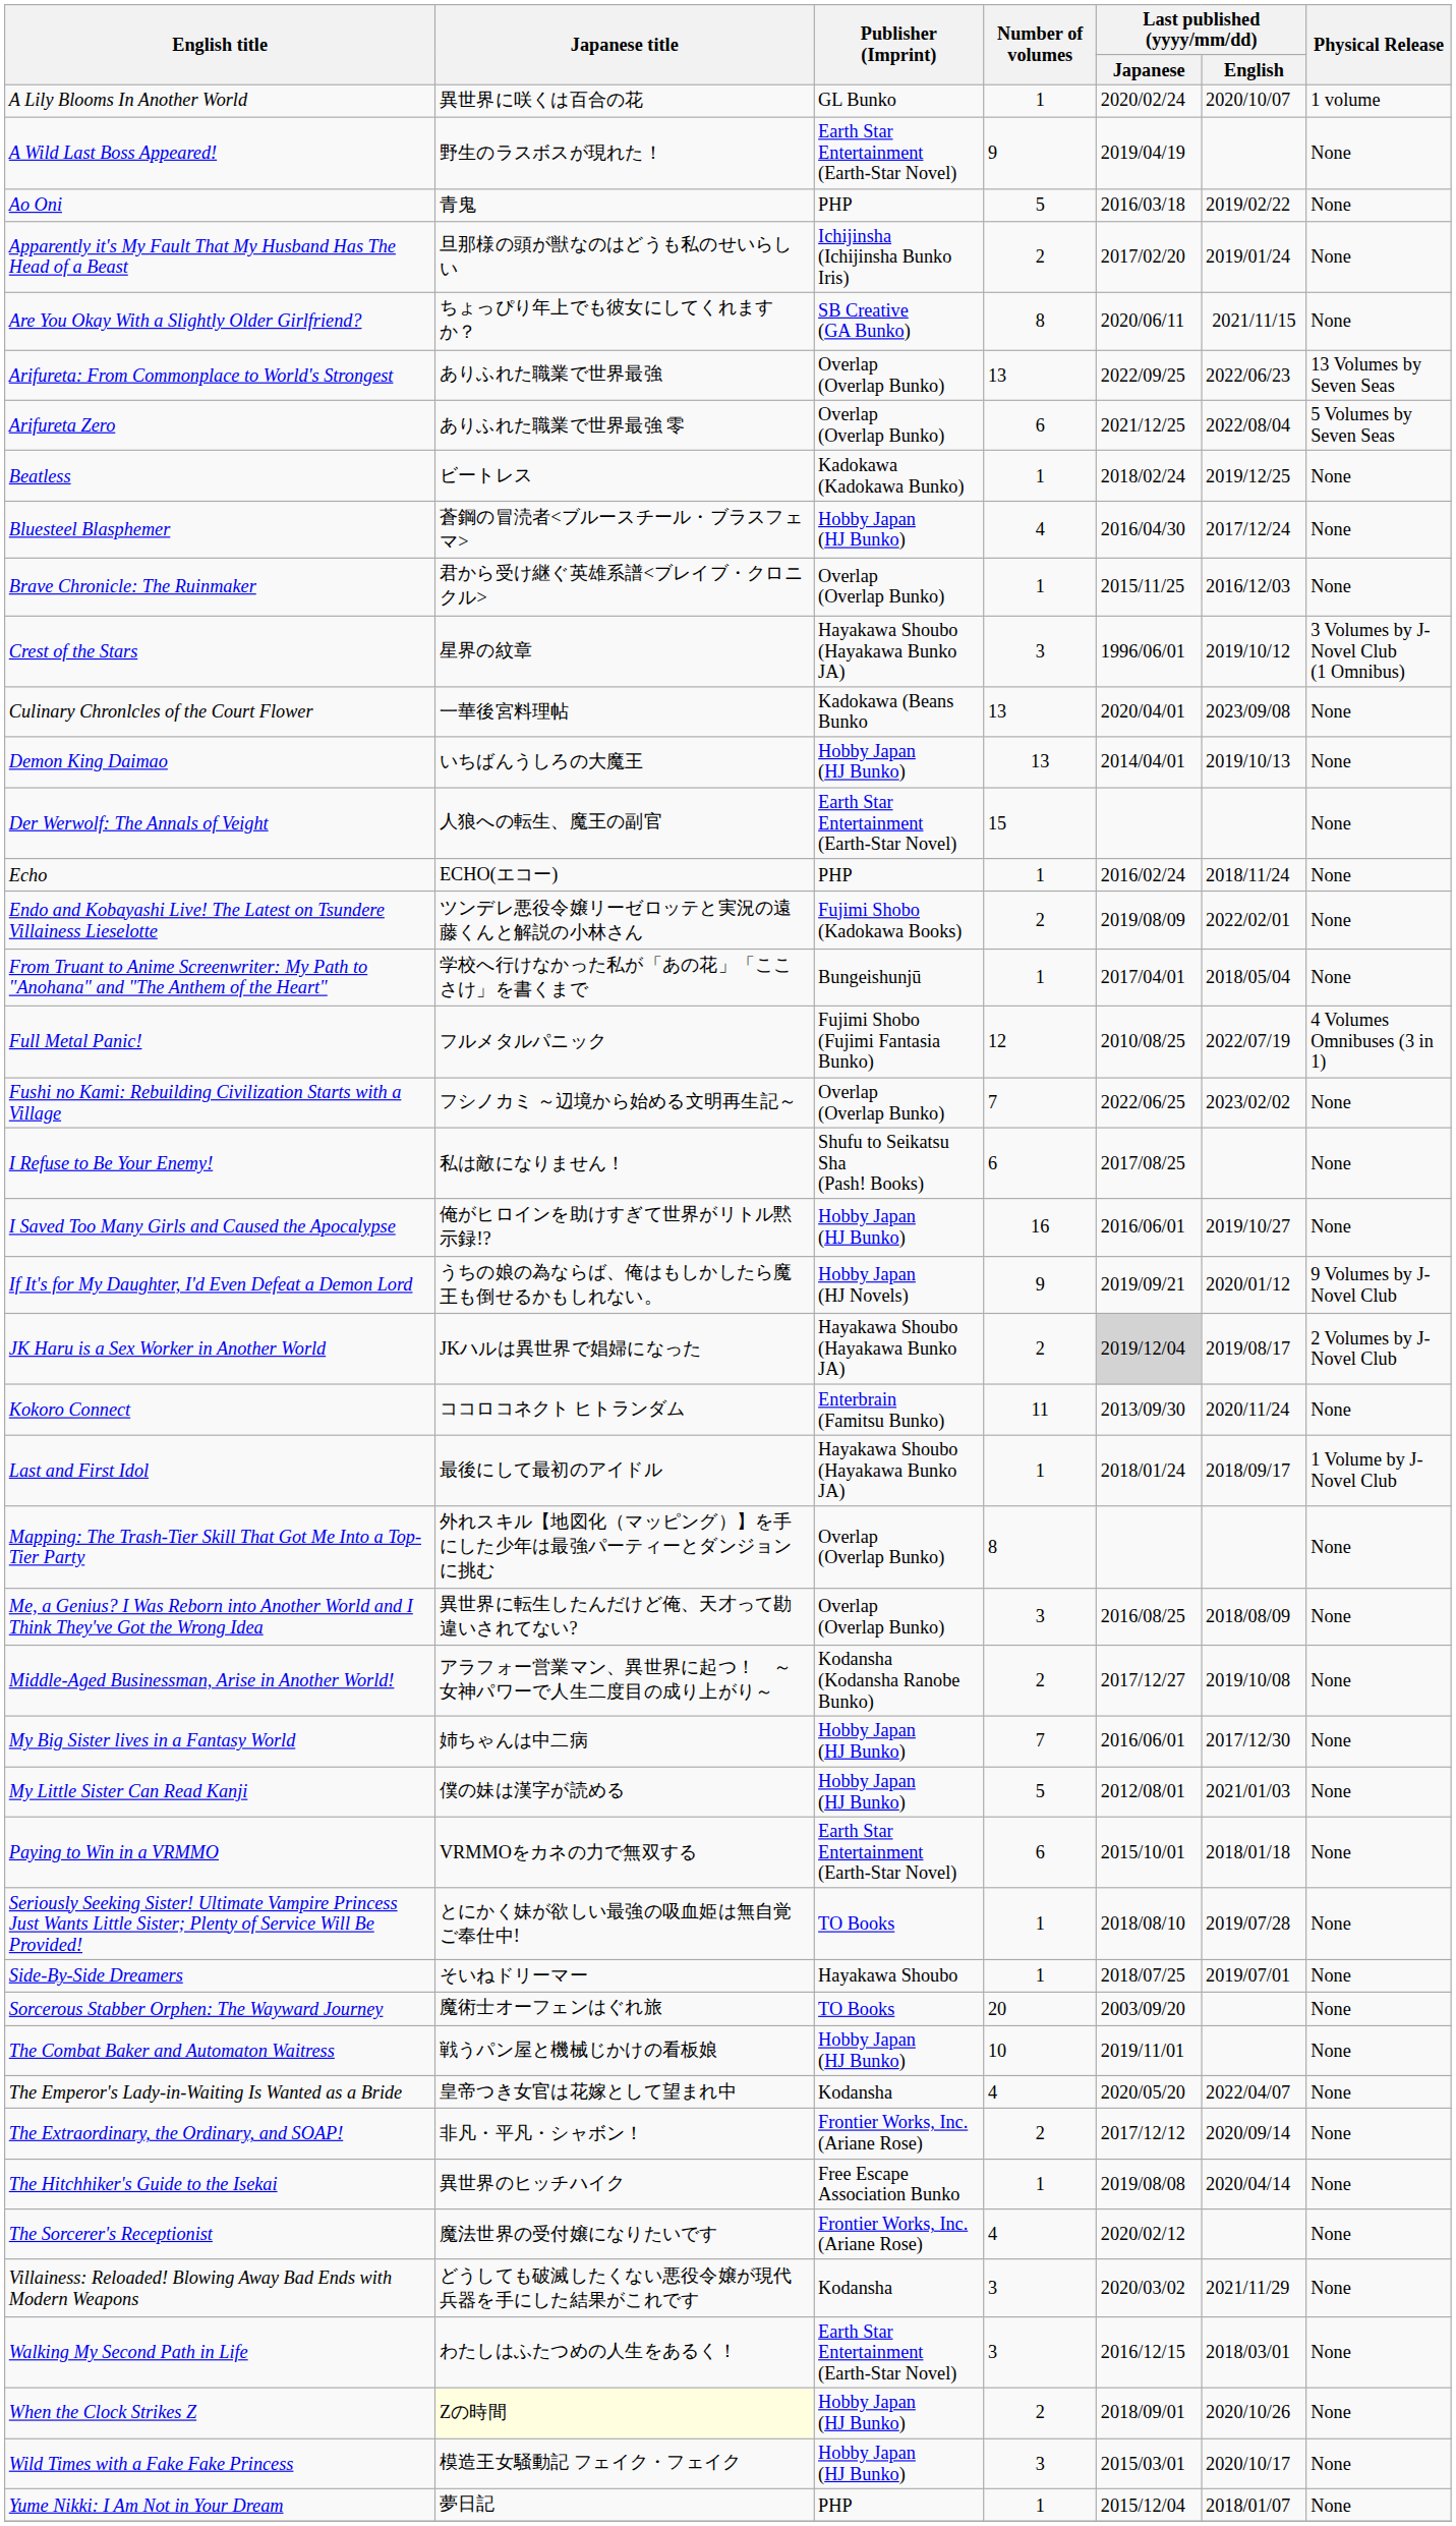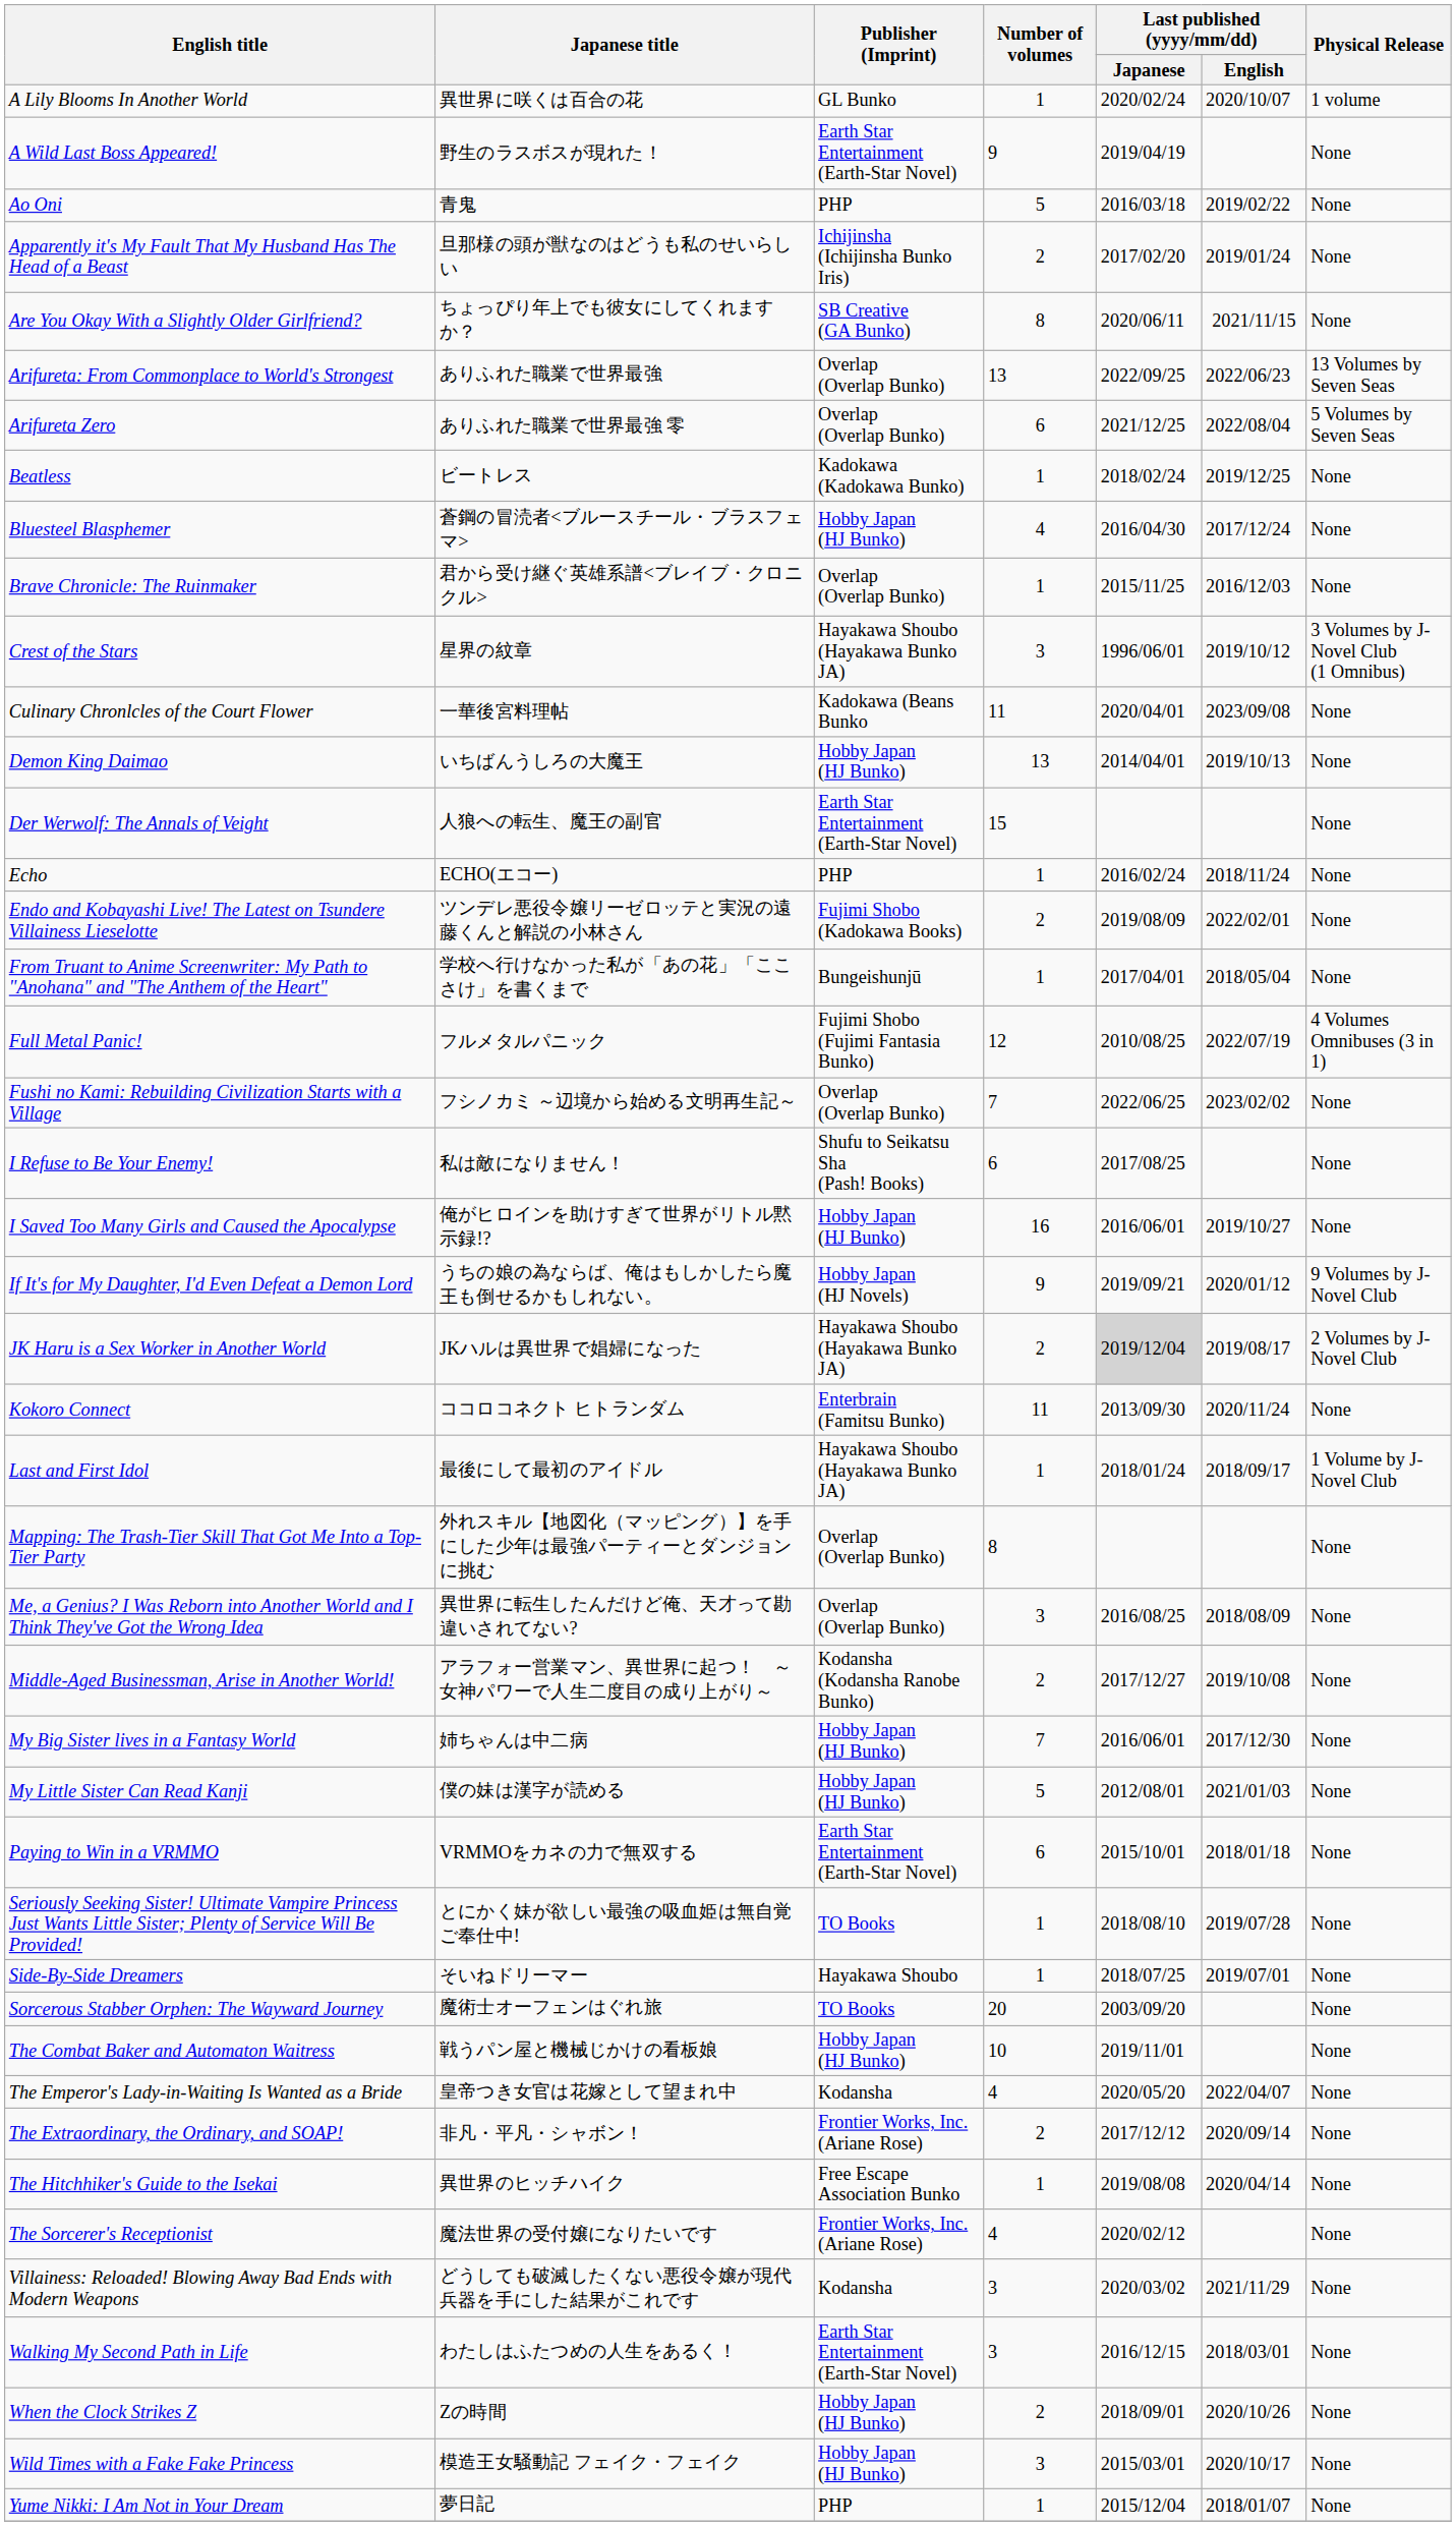Culinary Chronlcles of the Court Flower | Number of volumes: 13 -> 11
When the Clock Strikes Z | Japanese title: lightyellow background -> no background
